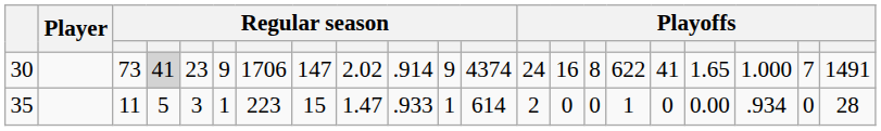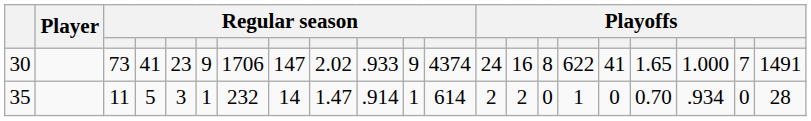30 | column 4: lightgrey background -> no background
30 | column 10: .914 -> .933
35 | column 7: 223 -> 232
35 | column 8: 15 -> 14
35 | column 10: .933 -> .914
35 | column 14: 0 -> 2
35 | column 18: 0.00 -> 0.70
